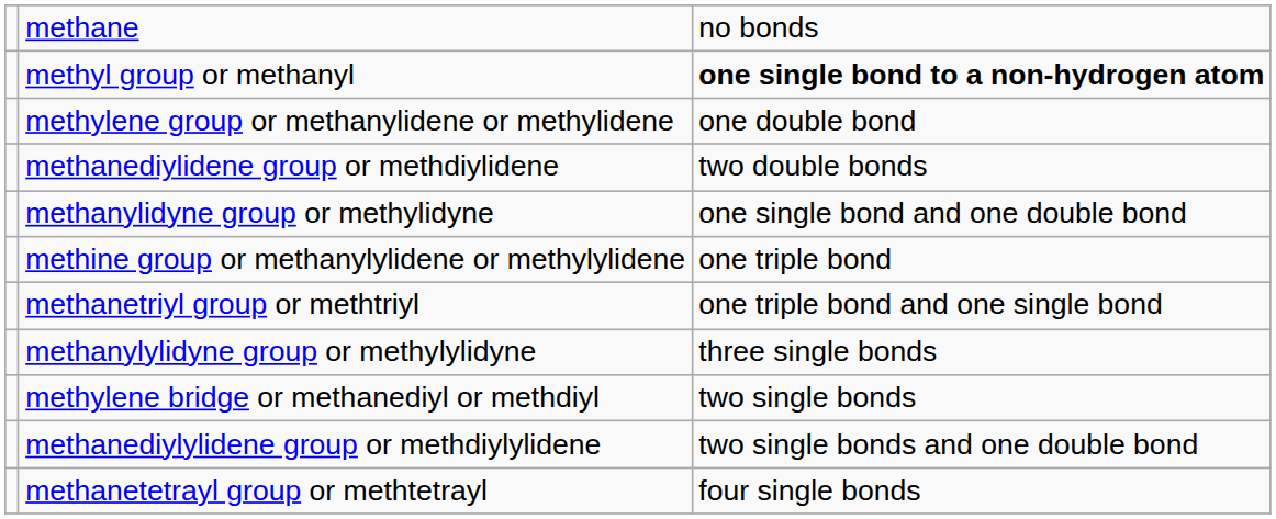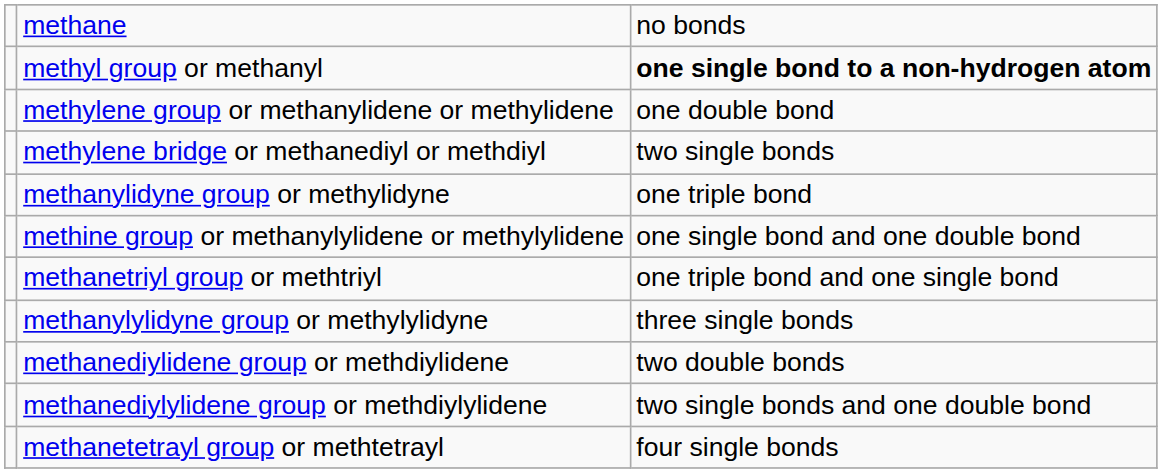rows swapped: methylene bridge or methanediyl or methdiyl <-> methanediylidene group or methdiylidene
methanylidyne group or methylidyne | column 3: one single bond and one double bond -> one triple bond
methine group or methanylylidene or methylylidene | column 3: one triple bond -> one single bond and one double bond
